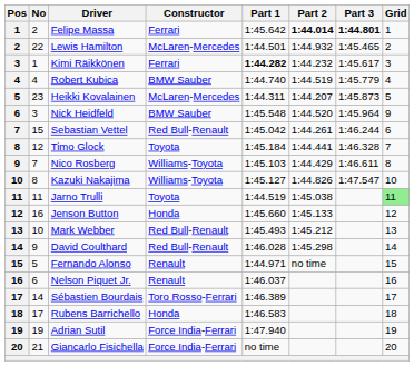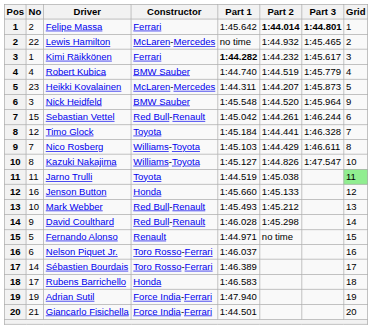Lewis Hamilton | Part 1: 1:44.501 -> no time
Nelson Piquet Jr. | Constructor: Renault -> Toro Rosso-Ferrari
Giancarlo Fisichella | Part 1: no time -> 1:44.501
